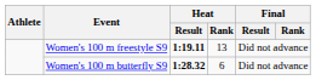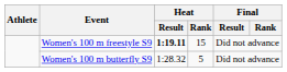Women's 100 m freestyle S9 | Heat / Rank: 13 -> 15
Women's 100 m butterfly S9 | Heat / Result: bold -> normal
Women's 100 m butterfly S9 | Heat / Rank: 6 -> 5
